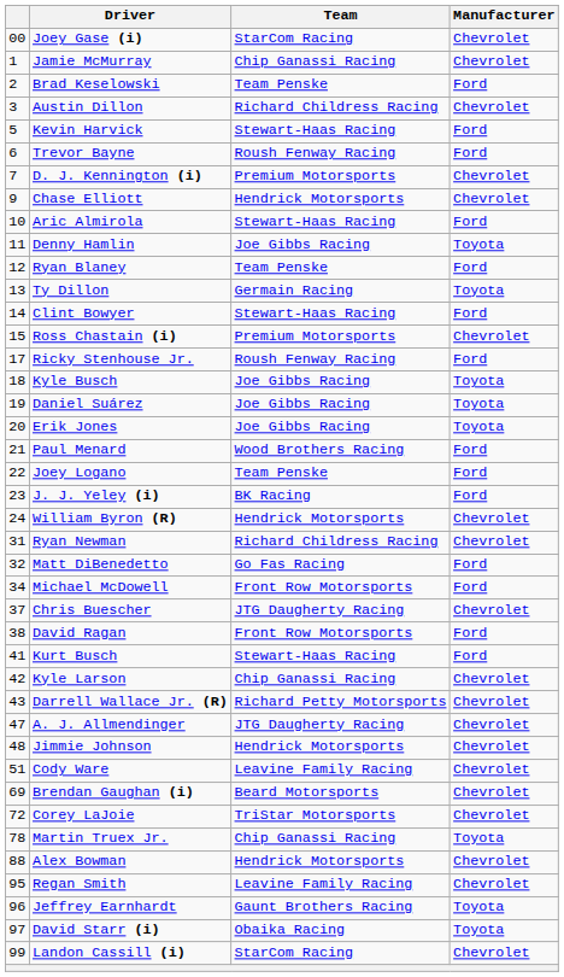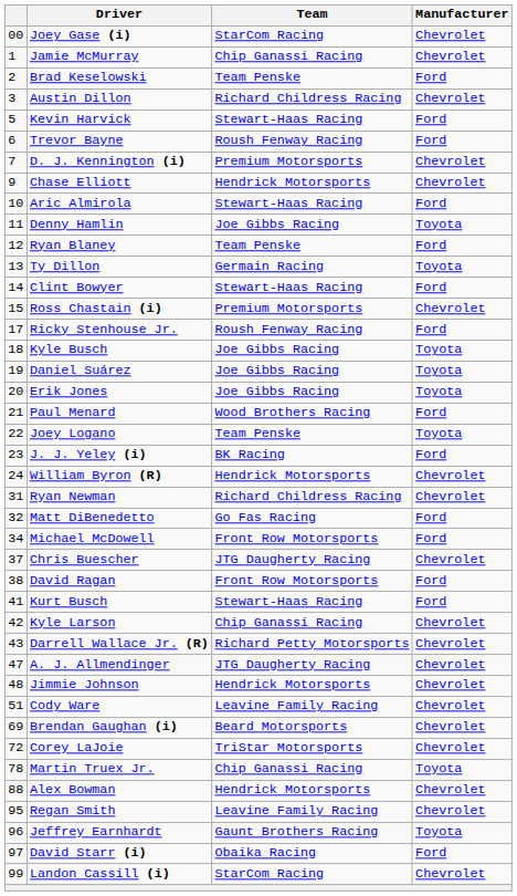Joey Logano | Manufacturer: Ford -> Toyota
David Starr (i) | Manufacturer: Toyota -> Ford
